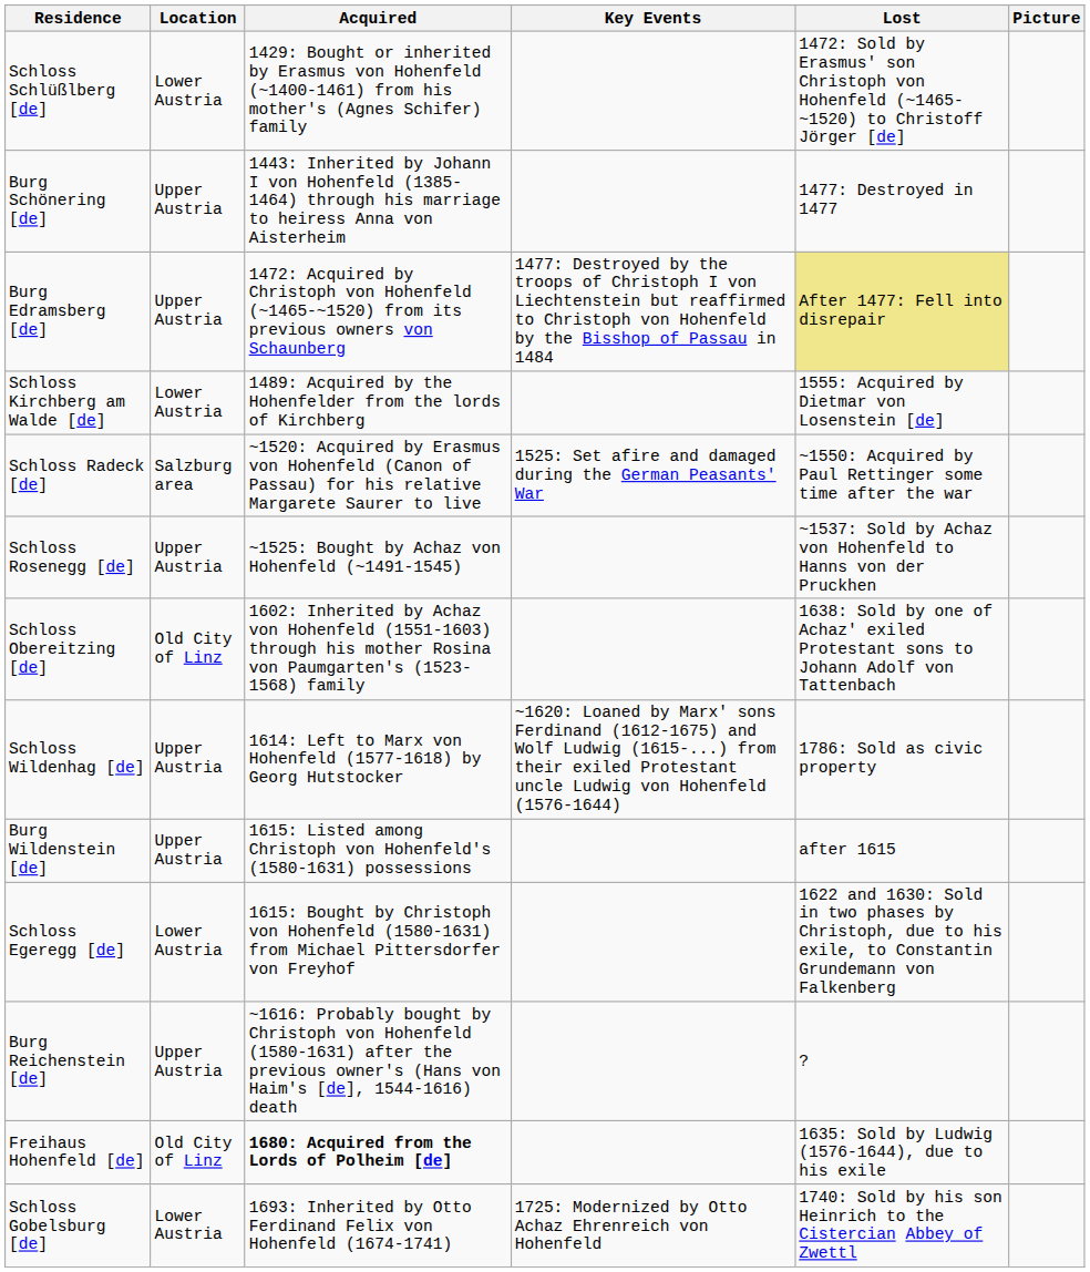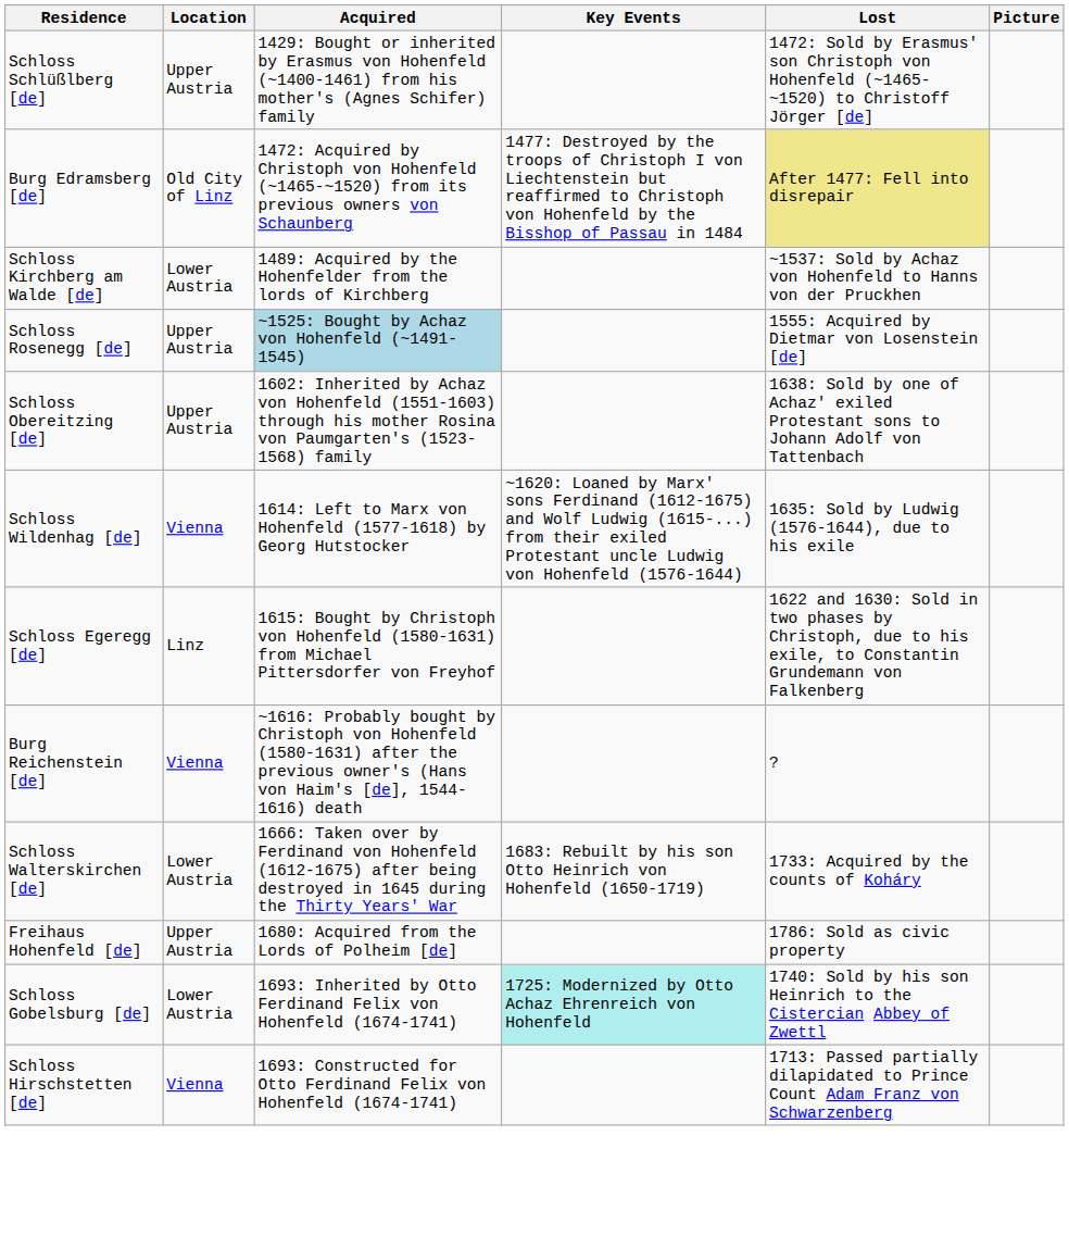Schloss Schlüßlberg [de] | Location: Lower Austria -> Upper Austria
- row: Burg Schönering [de] | Upper Austria | 1443: Inherited by Johann I von Hohenfeld (1385-1464) through his marriage to heiress Anna von Aisterheim | 1477: Destroyed in 1477
Burg Edramsberg [de] | Location: Upper Austria -> Old City of Linz
Schloss Kirchberg am Walde [de] | Lost: 1555: Acquired by Dietmar von Losenstein [de] -> ~1537: Sold by Achaz von Hohenfeld to Hanns von der Pruckhen
- row: Schloss Radeck [de] | Salzburg area | ~1520: Acquired by Erasmus von Hohenfeld (Canon of Passau) for his relative Margarete Saurer to live | 1525: Set afire and damaged during the German Peasants' War | ~1550: Acquired by Paul Rettinger some time after the war
Schloss Rosenegg [de] | Acquired: no background -> lightblue background
Schloss Rosenegg [de] | Lost: ~1537: Sold by Achaz von Hohenfeld to Hanns von der Pruckhen -> 1555: Acquired by Dietmar von Losenstein [de]
Schloss Obereitzing [de] | Location: Old City of Linz -> Upper Austria
Schloss Wildenhag [de] | Location: Upper Austria -> Vienna
Schloss Wildenhag [de] | Lost: 1786: Sold as civic property -> 1635: Sold by Ludwig (1576-1644), due to his exile
- row: Burg Wildenstein [de] | Upper Austria | 1615: Listed among Christoph von Hohenfeld's (1580-1631) possessions | after 1615
Schloss Egeregg [de] | Location: Lower Austria -> Linz
Burg Reichenstein [de] | Location: Upper Austria -> Vienna
+ row: Schloss Walterskirchen [de] | Lower Austria | 1666: Taken over by Ferdinand von Hohenfeld (1612-1675) after being destroyed in 1645 during the Thirty Years' War | 1683: Rebuilt by his son Otto Heinrich von Hohenfeld (1650-1719) | 1733: Acquired by the counts of Koháry
Freihaus Hohenfeld [de] | Location: Old City of Linz -> Upper Austria
Freihaus Hohenfeld [de] | Acquired: bold -> normal
Freihaus Hohenfeld [de] | Lost: 1635: Sold by Ludwig (1576-1644), due to his exile -> 1786: Sold as civic property
Schloss Gobelsburg [de] | Key Events: no background -> paleturquoise background
+ row: Schloss Hirschstetten [de] | Vienna | 1693: Constructed for Otto Ferdinand Felix von Hohenfeld (1674-1741) | 1713: Passed partially dilapidated to Prince Count Adam Franz von Schwarzenberg
